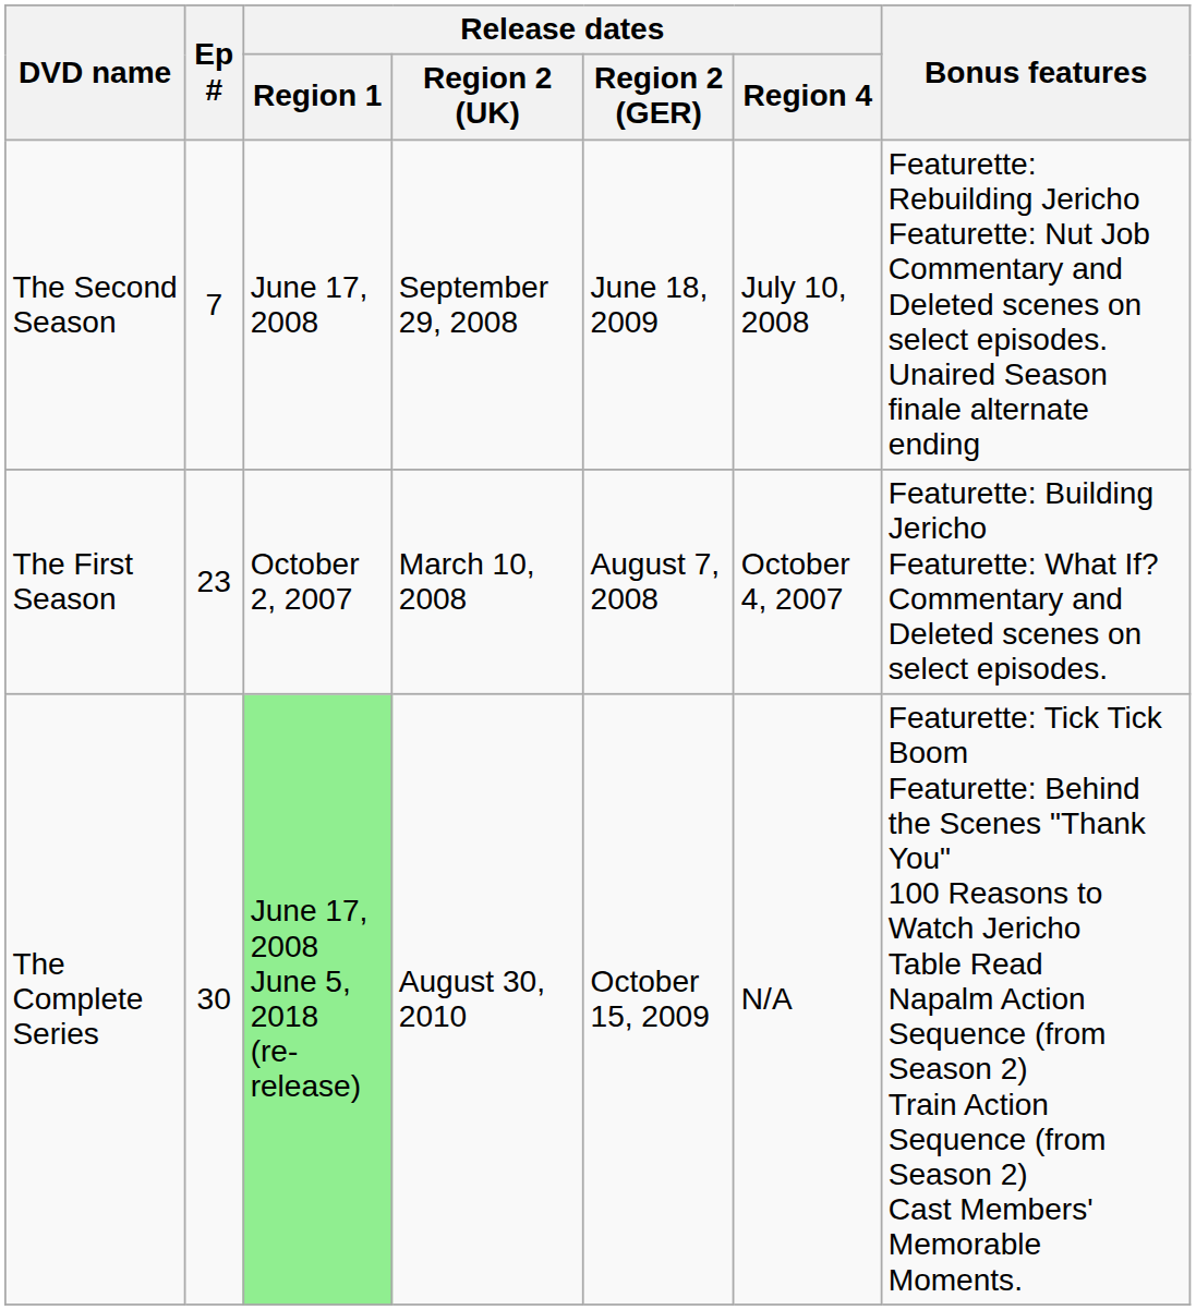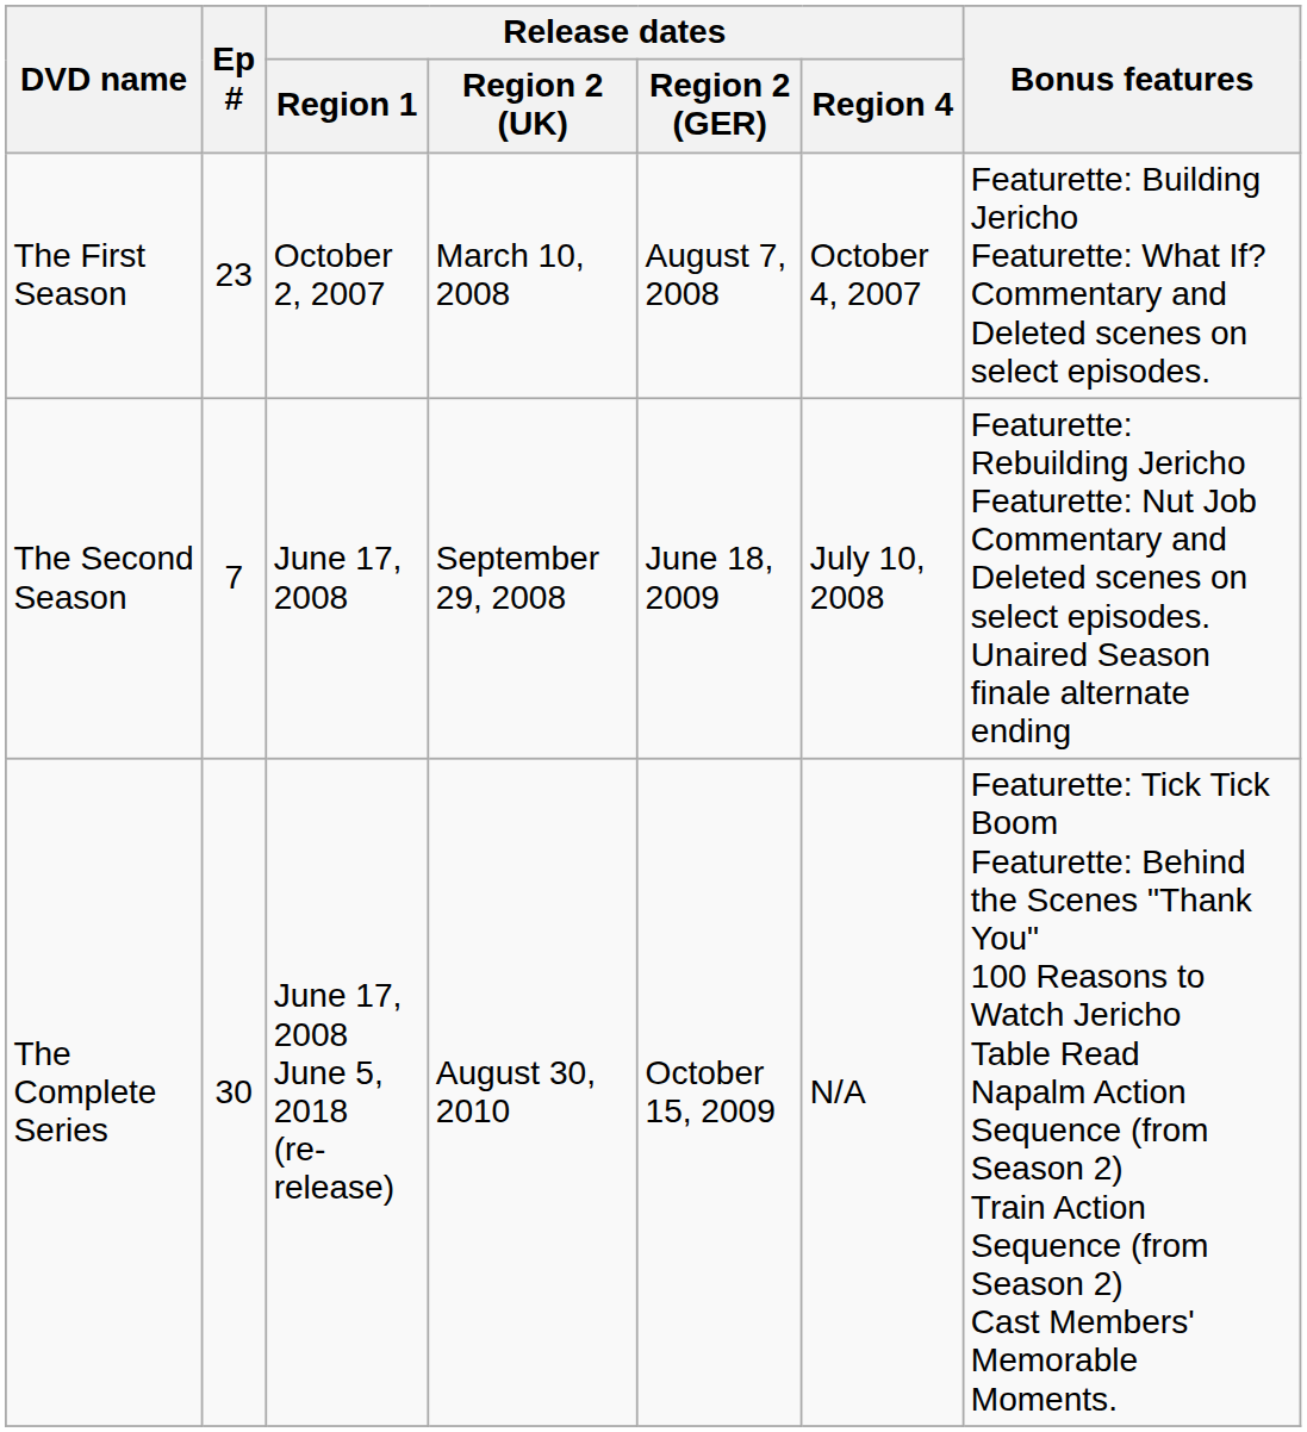rows swapped: The First Season <-> The Second Season
The Complete Series | Release dates / Region 1: lightgreen background -> no background
